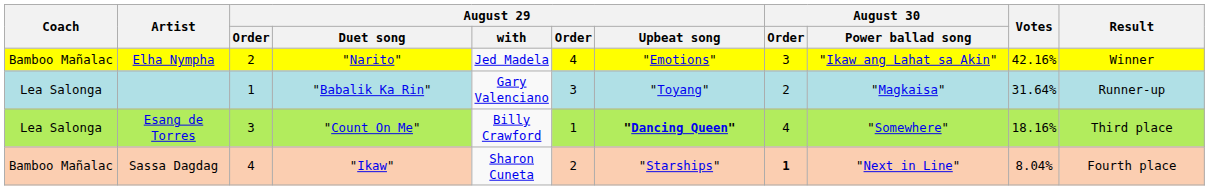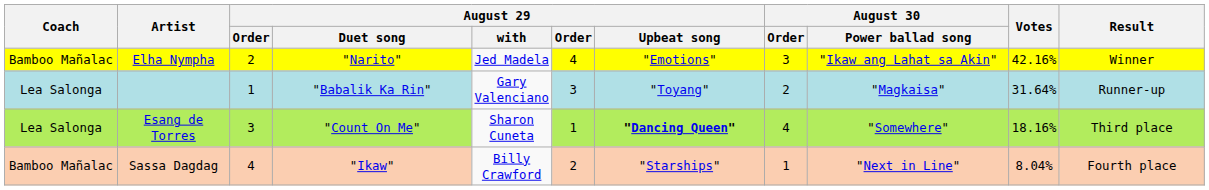Esang de Torres | August 29 / with: Billy Crawford -> Sharon Cuneta
Sassa Dagdag | August 29 / with: Sharon Cuneta -> Billy Crawford
Sassa Dagdag | August 30 / Order: bold -> normal
